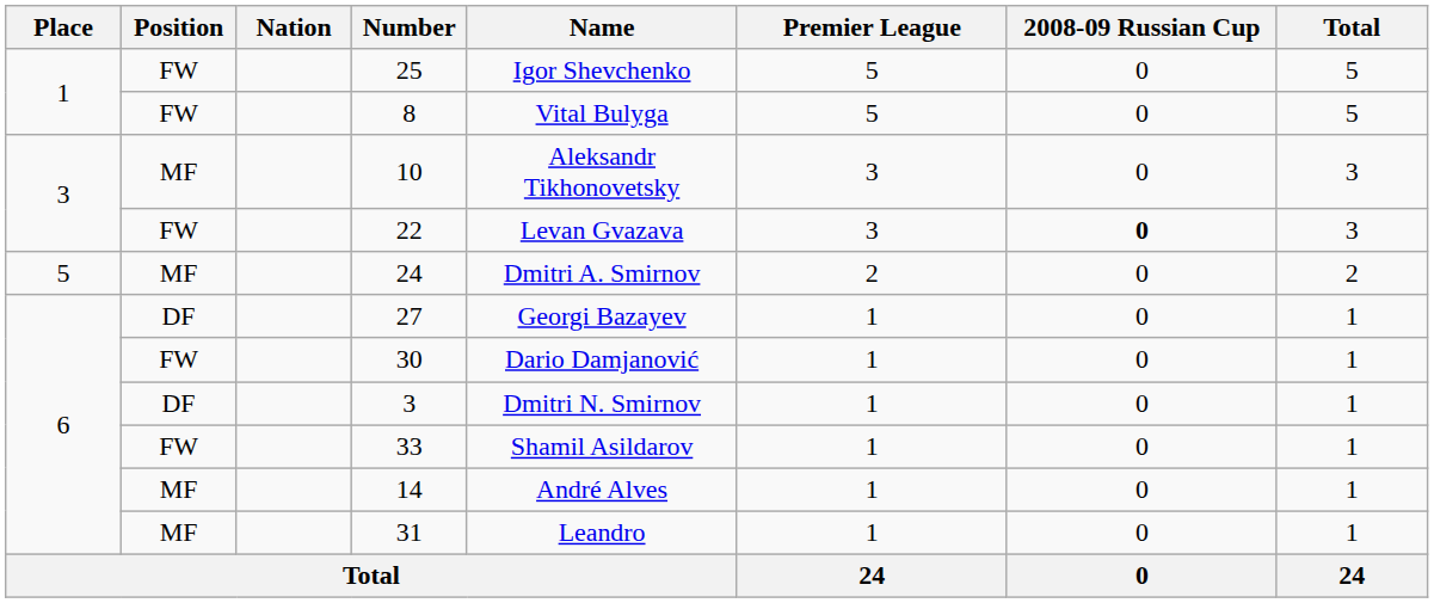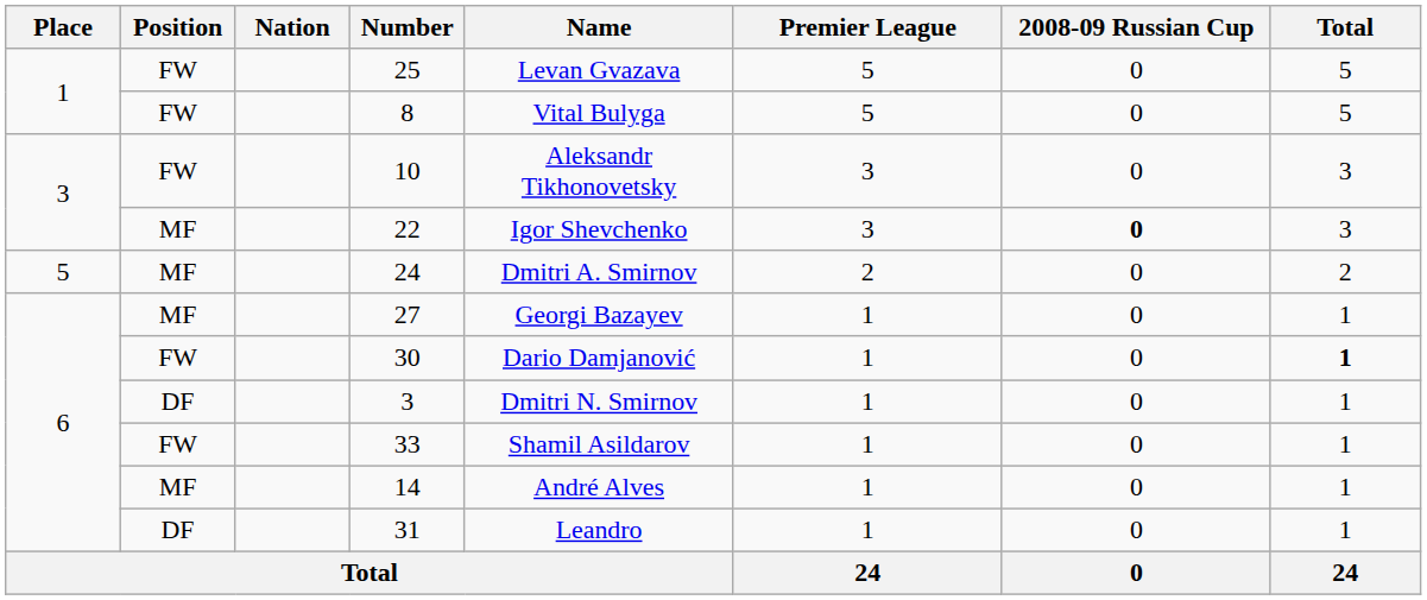25 | Name: Igor Shevchenko -> Levan Gvazava
10 | Position: MF -> FW
22 | Position: FW -> MF
22 | Name: Levan Gvazava -> Igor Shevchenko
27 | Position: DF -> MF
30 | Total: normal -> bold
31 | Position: MF -> DF
